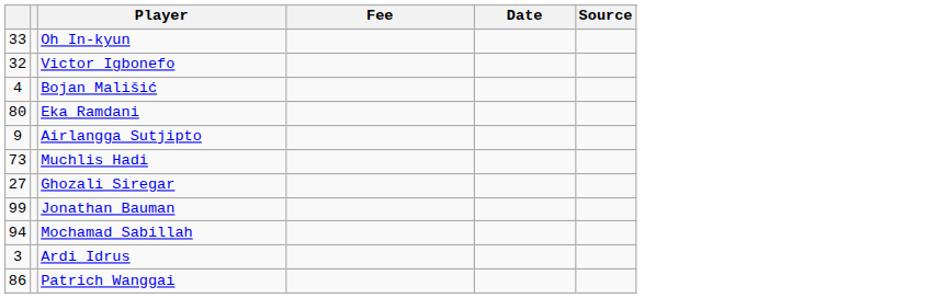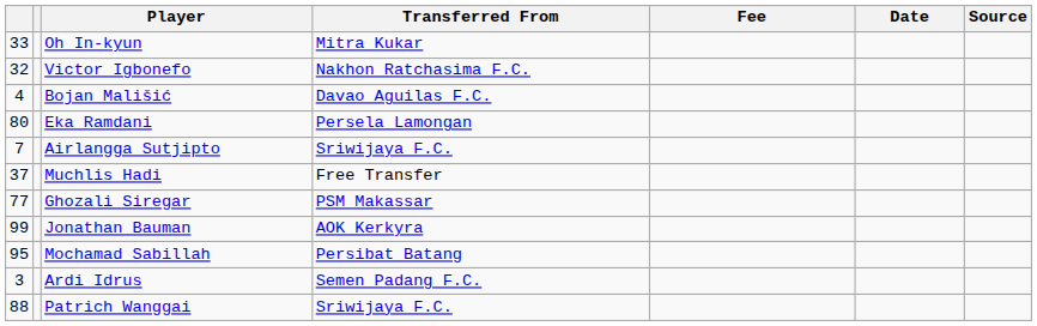+ column: Transferred From | Mitra Kukar | Nakhon Ratchasima F.C. | Davao Aguilas F.C. | Persela Lamongan | Sriwijaya F.C. | Free Transfer | PSM Makassar | AOK Kerkyra | Persibat Batang | Semen Padang F.C. | Sriwijaya F.C.
Airlangga Sutjipto | column 1: 9 -> 7
Muchlis Hadi | column 1: 73 -> 37
Ghozali Siregar | column 1: 27 -> 77
Mochamad Sabillah | column 1: 94 -> 95
Patrich Wanggai | column 1: 86 -> 88
